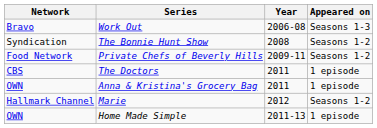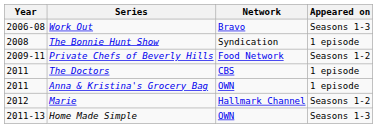columns swapped: Year <-> Network
The Bonnie Hunt Show | Appeared on: Seasons 1-2 -> 1 episode
Home Made Simple | Appeared on: 1 episode -> Seasons 1-3
